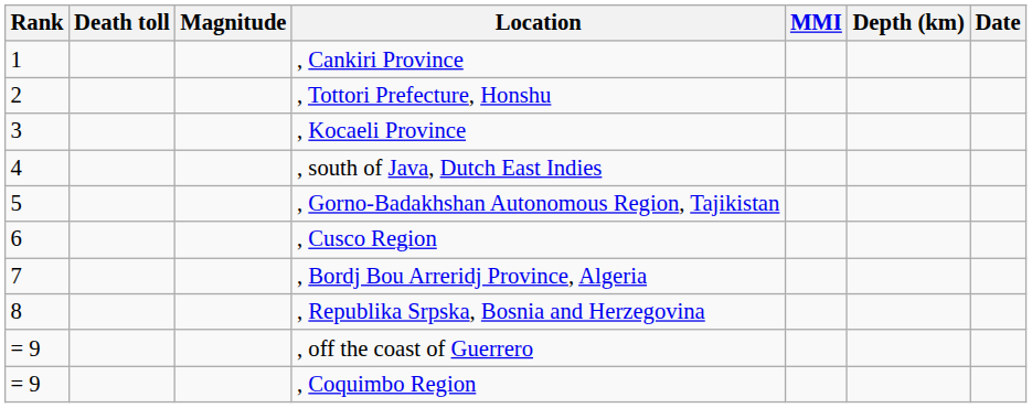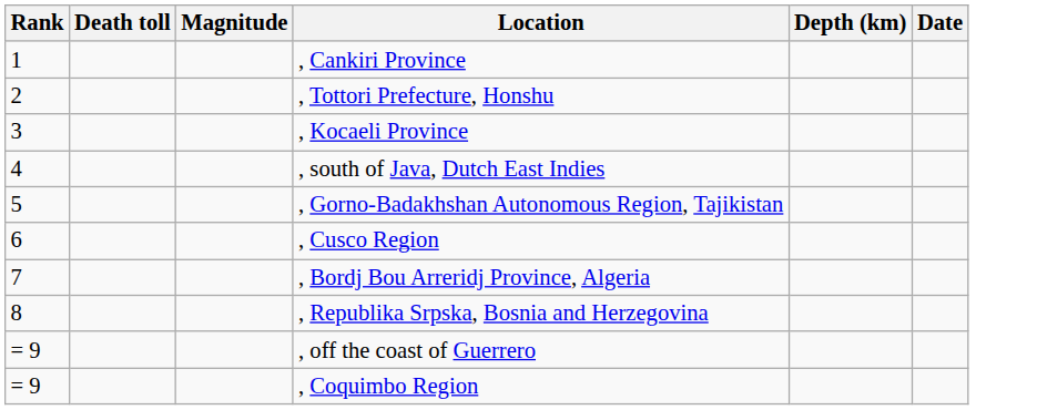- column: MMI
